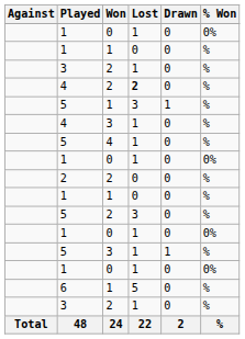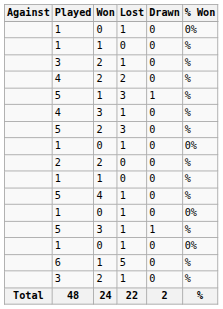4 / 2 | Lost: bold -> normal
rows swapped: 5 / 4 <-> 5 / 2
